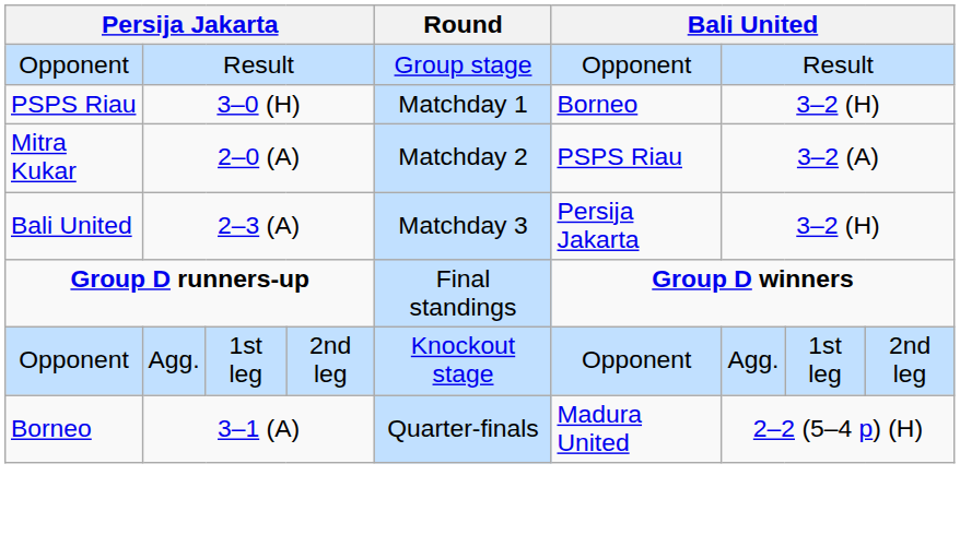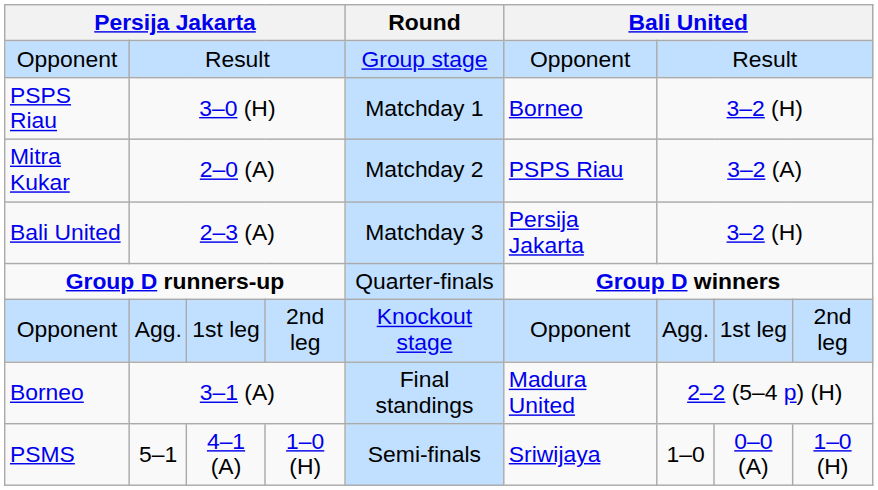Group D runners-up | Round: Final standings -> Quarter-finals
3–1 (A) | Round: Quarter-finals -> Final standings
+ row: PSMS | 5–1 | 4–1 (A) | 1–0 (H) | Semi-finals | Sriwijaya | 1–0 | 0–0 (A) | 1–0 (H)
